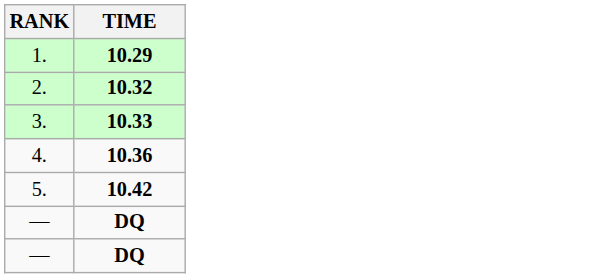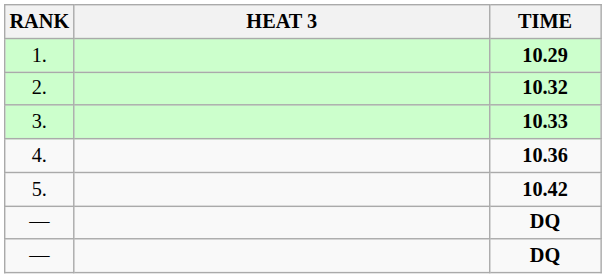+ column: HEAT 3
